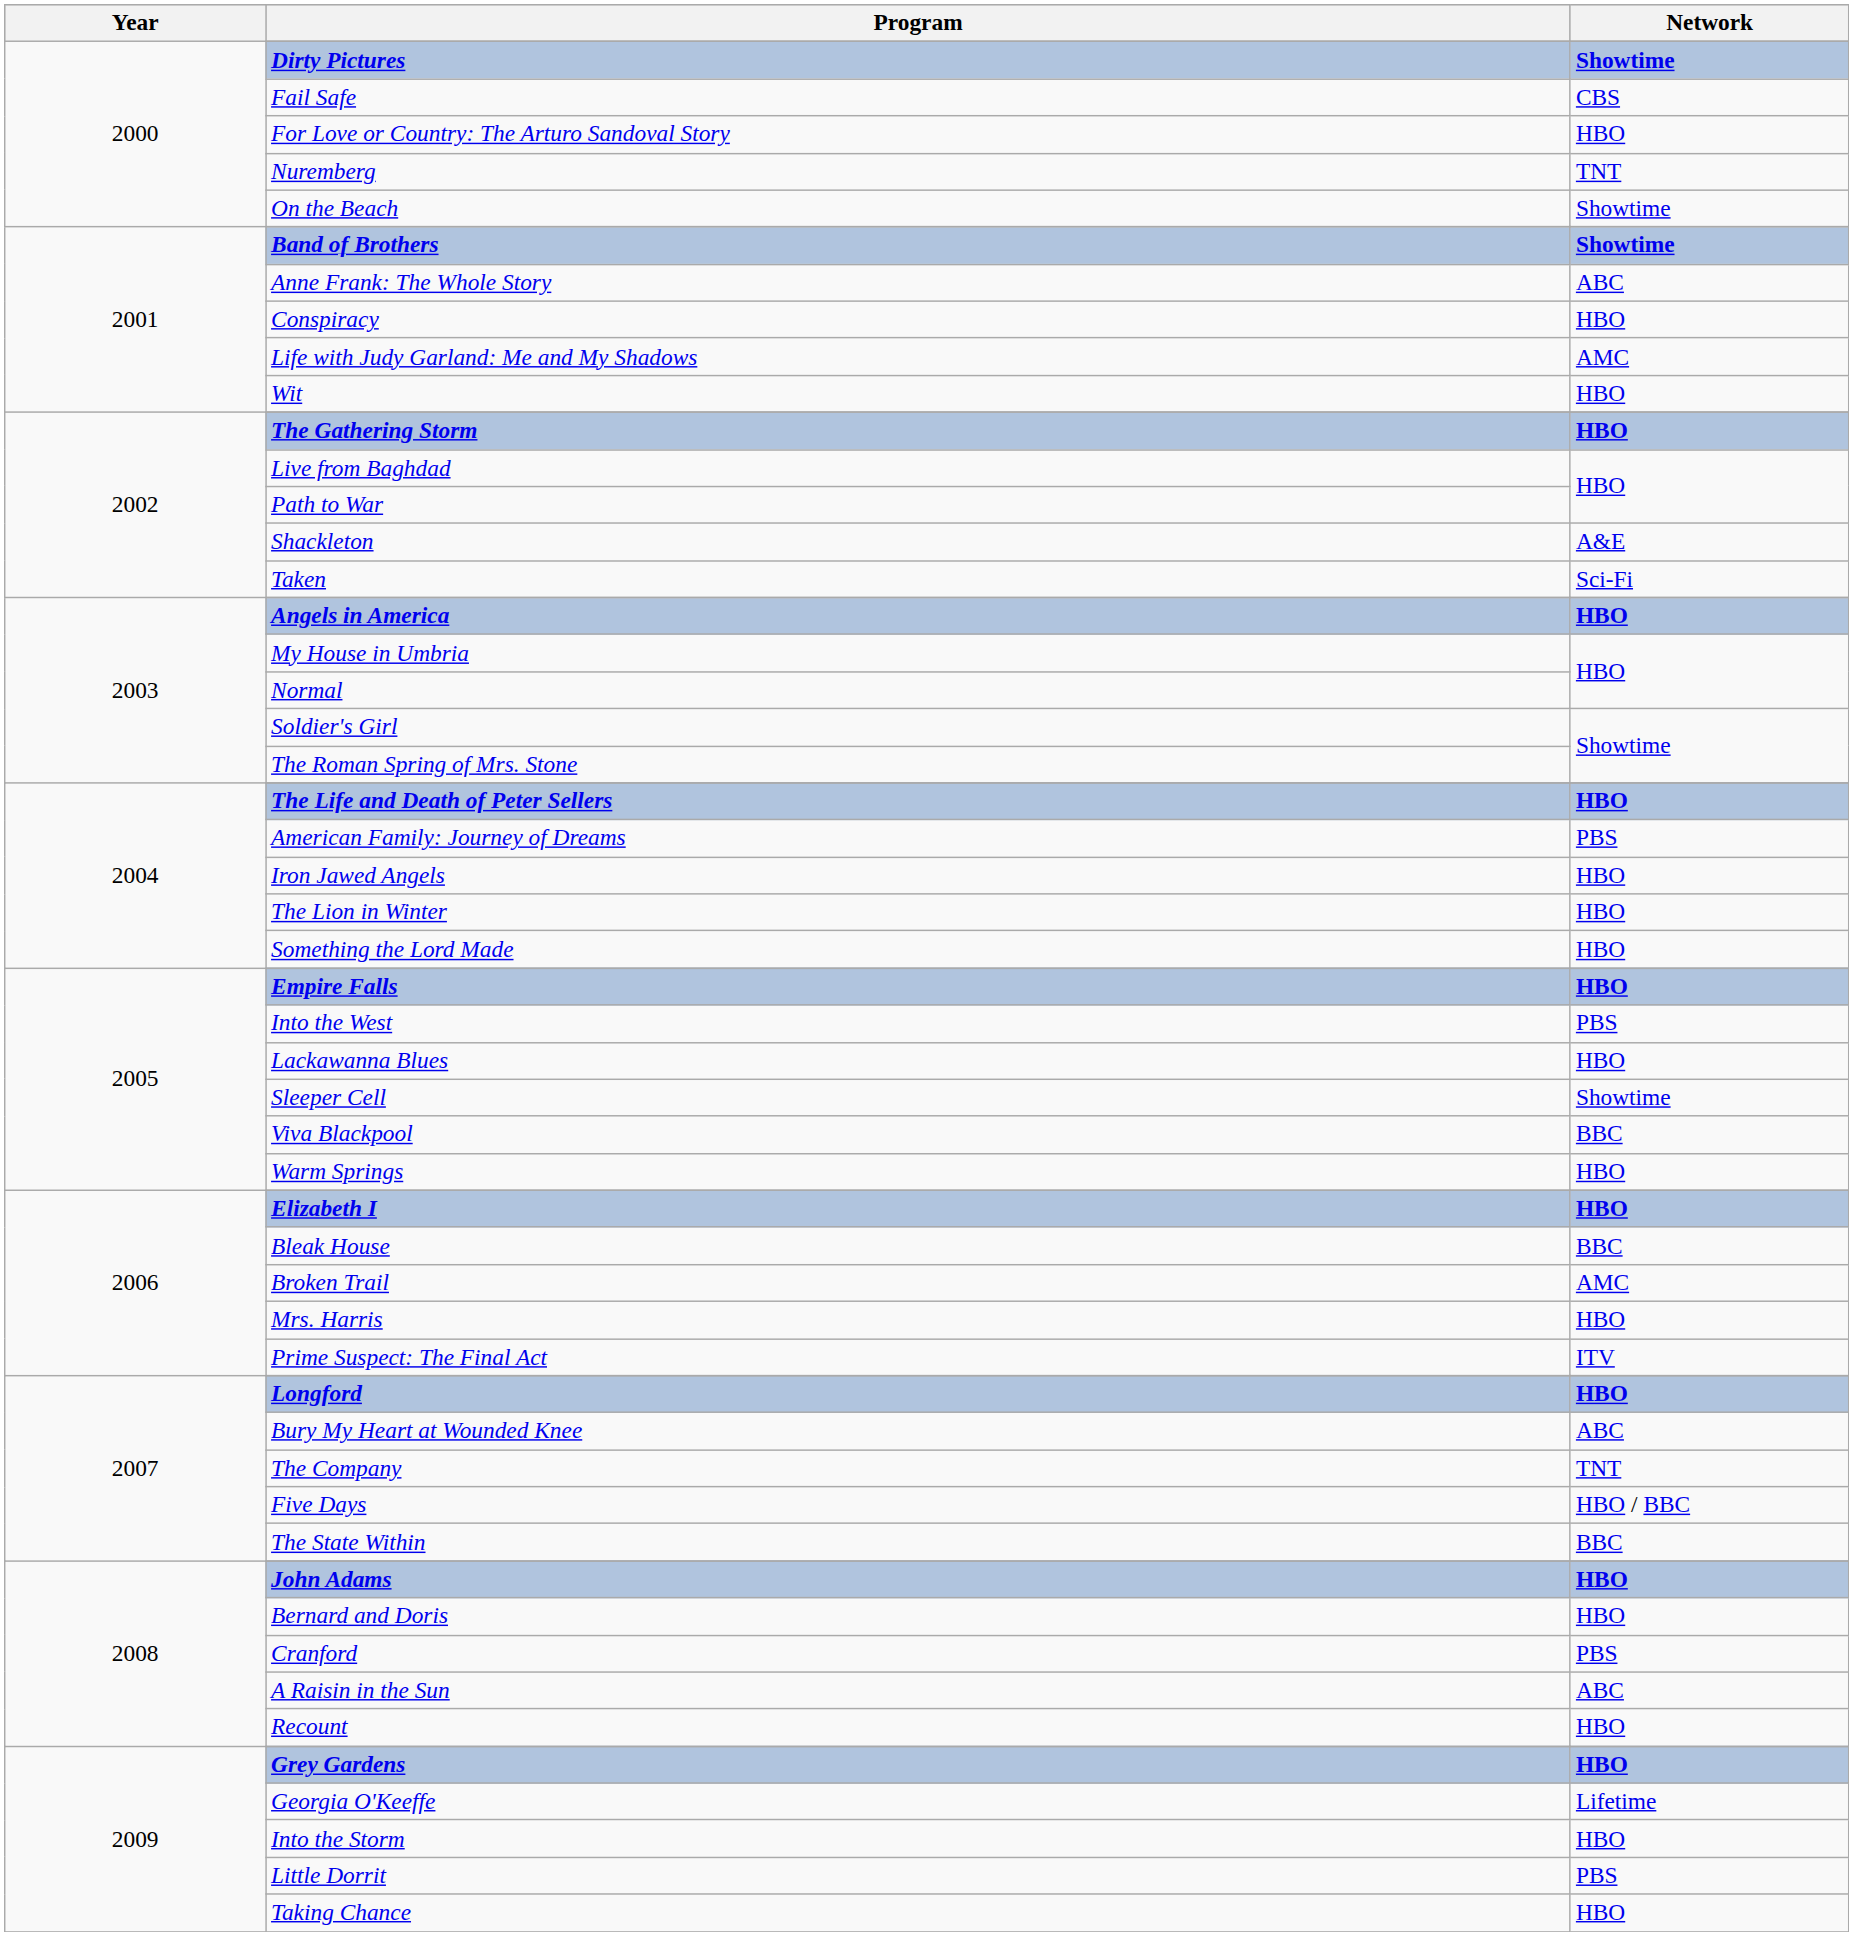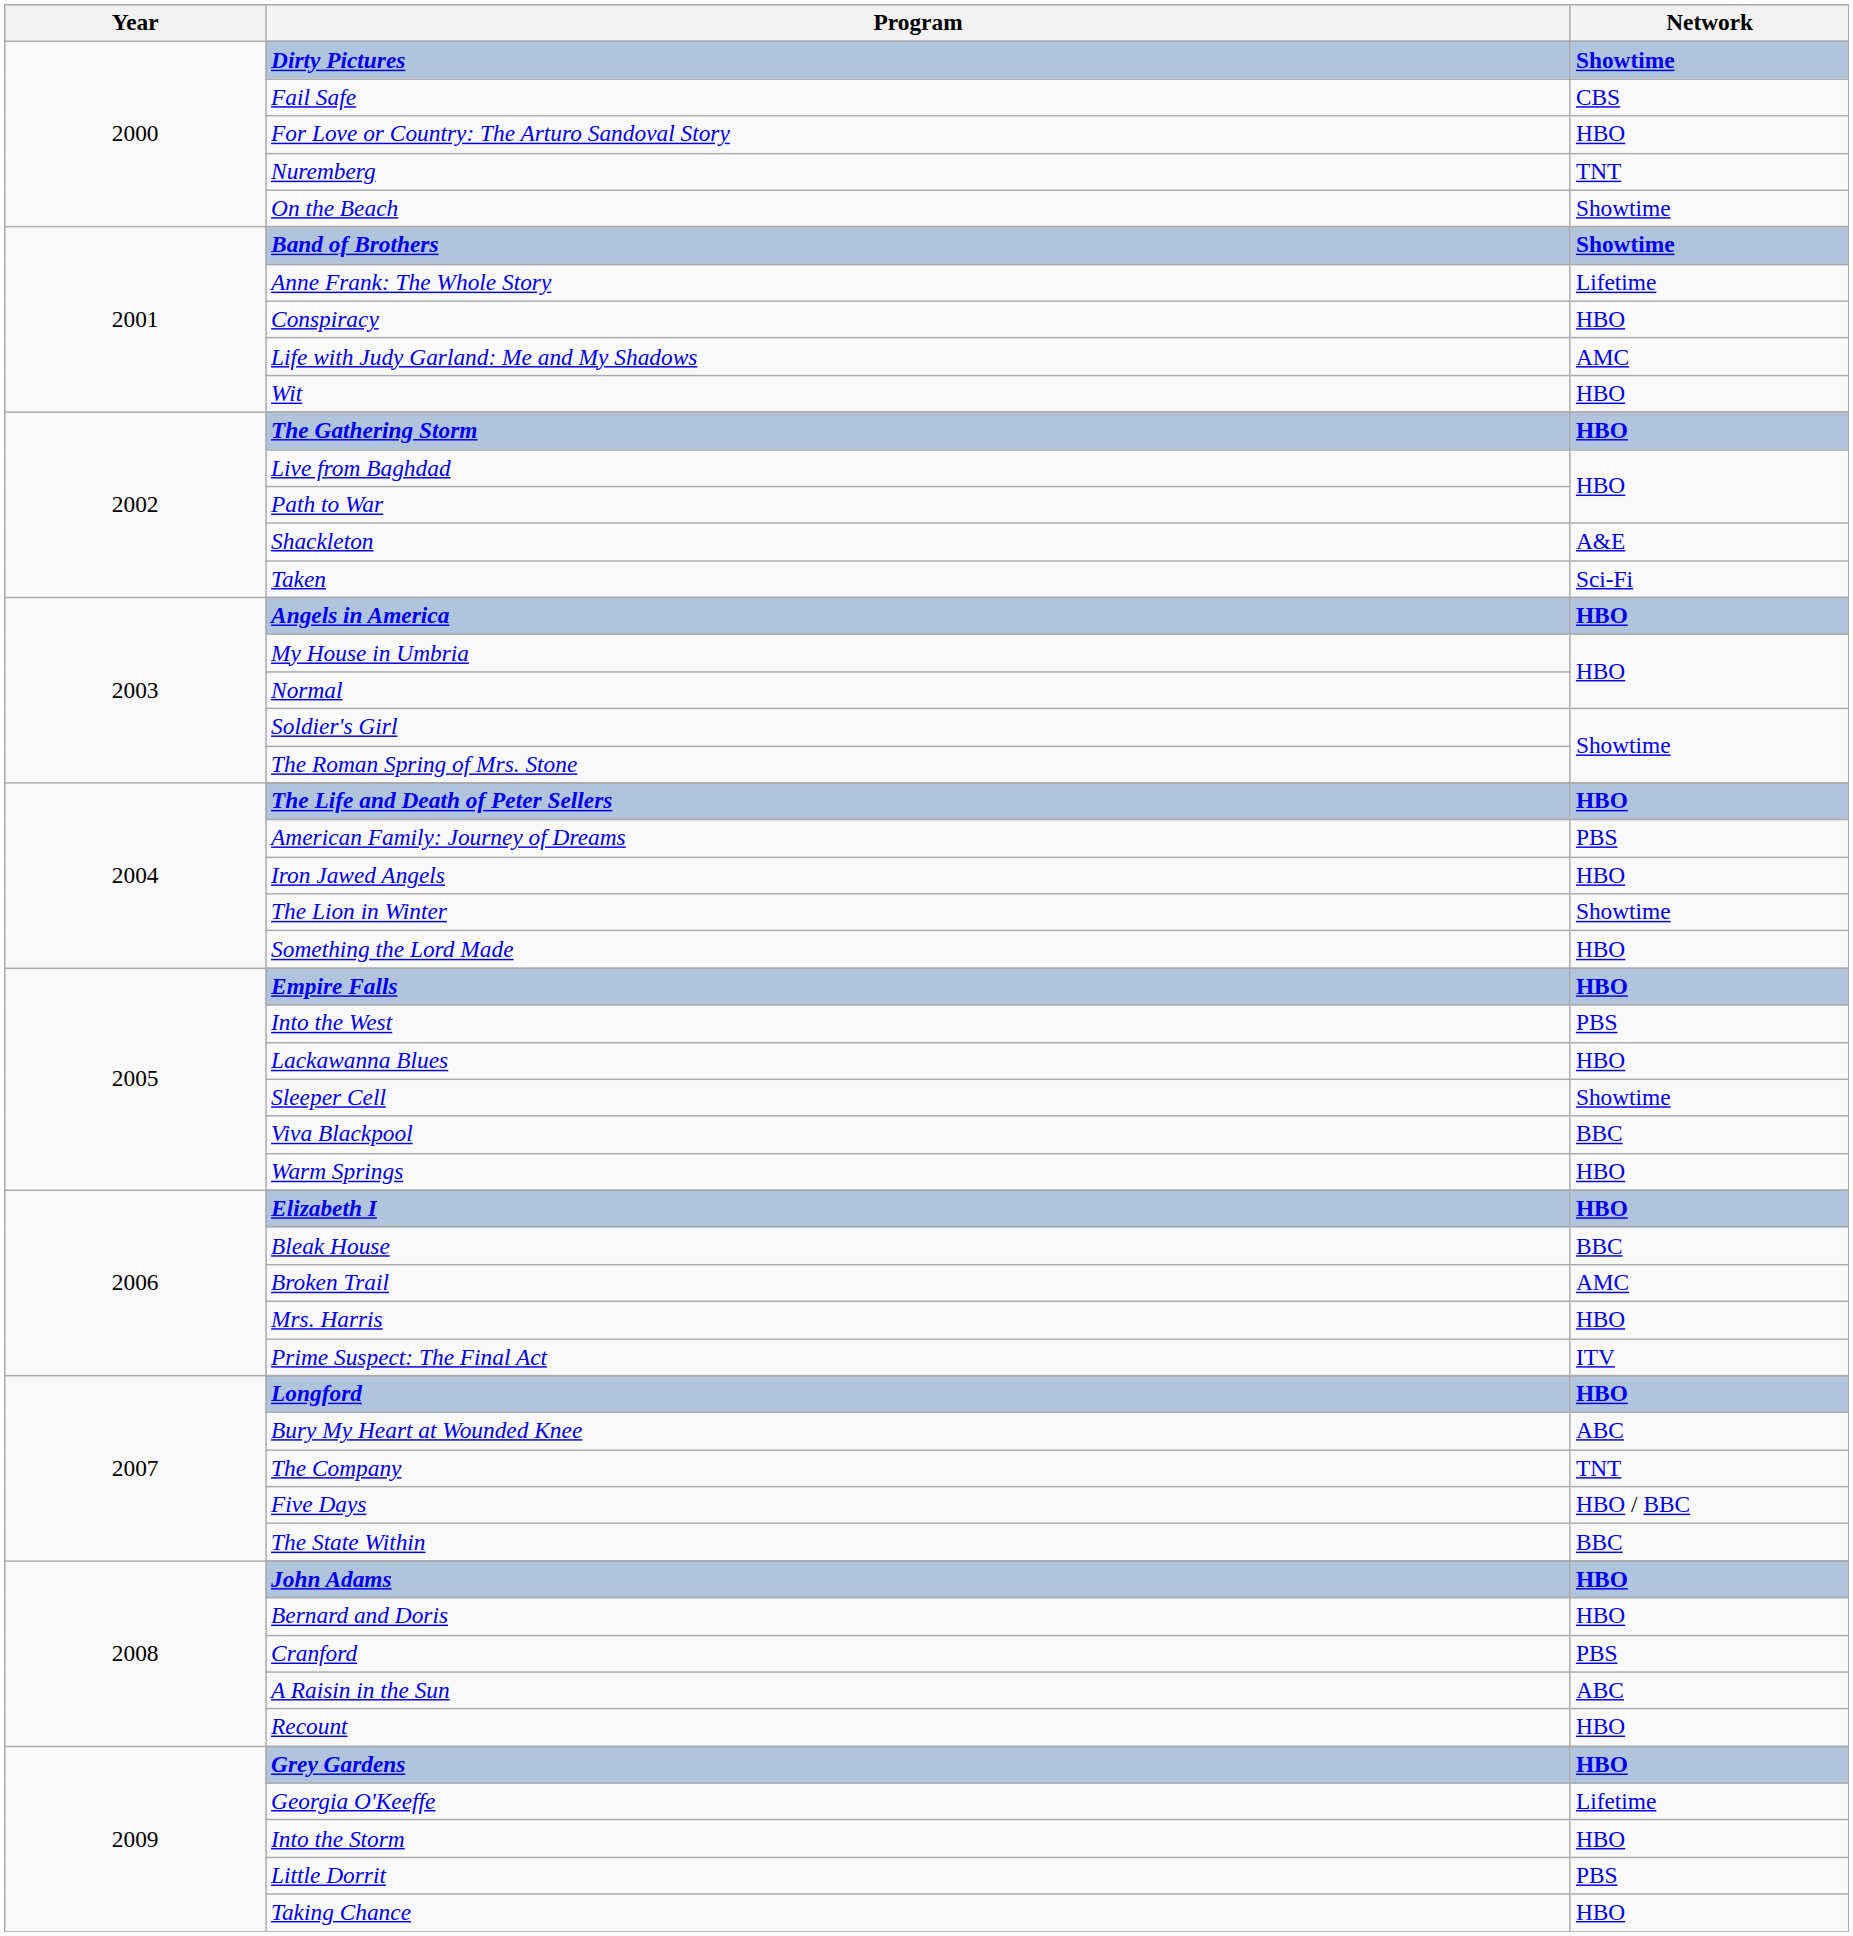Anne Frank: The Whole Story | Network: ABC -> Lifetime
The Lion in Winter | Network: HBO -> Showtime
